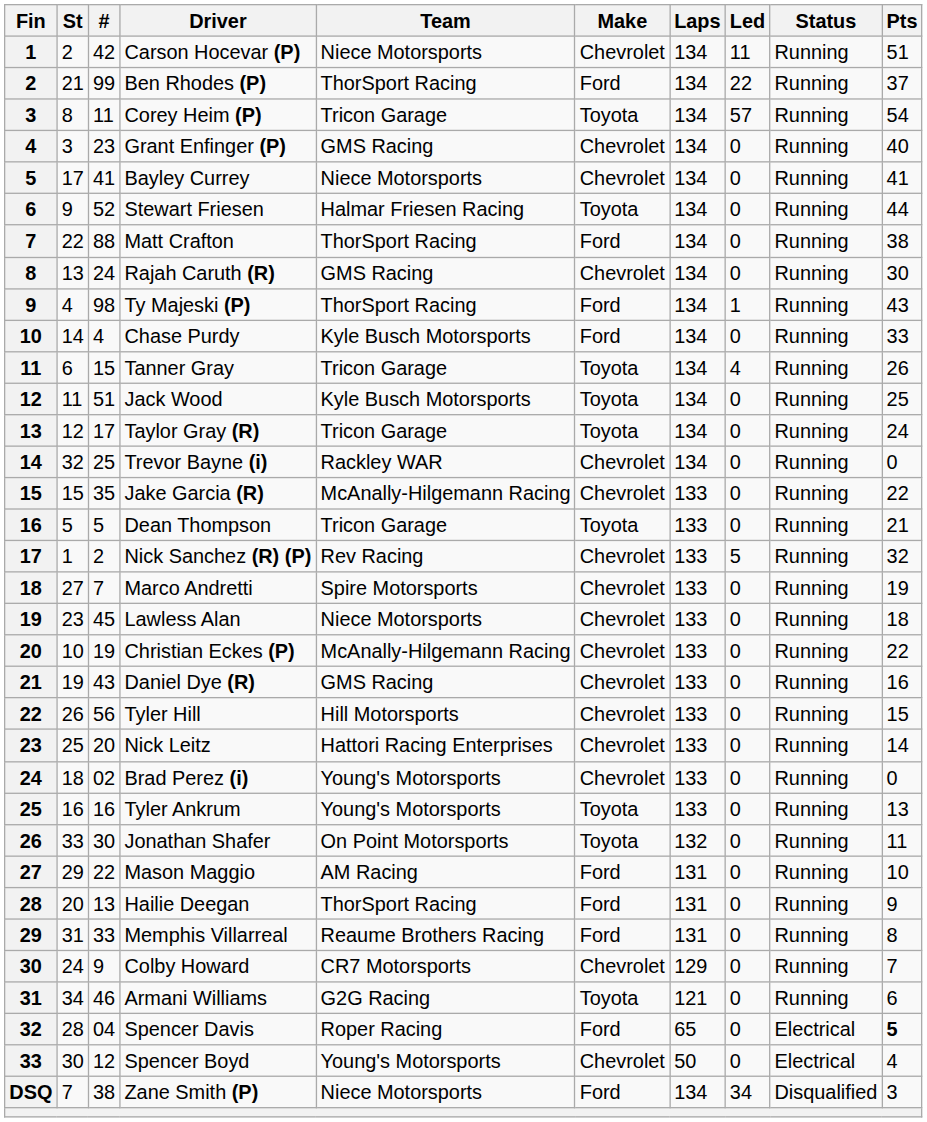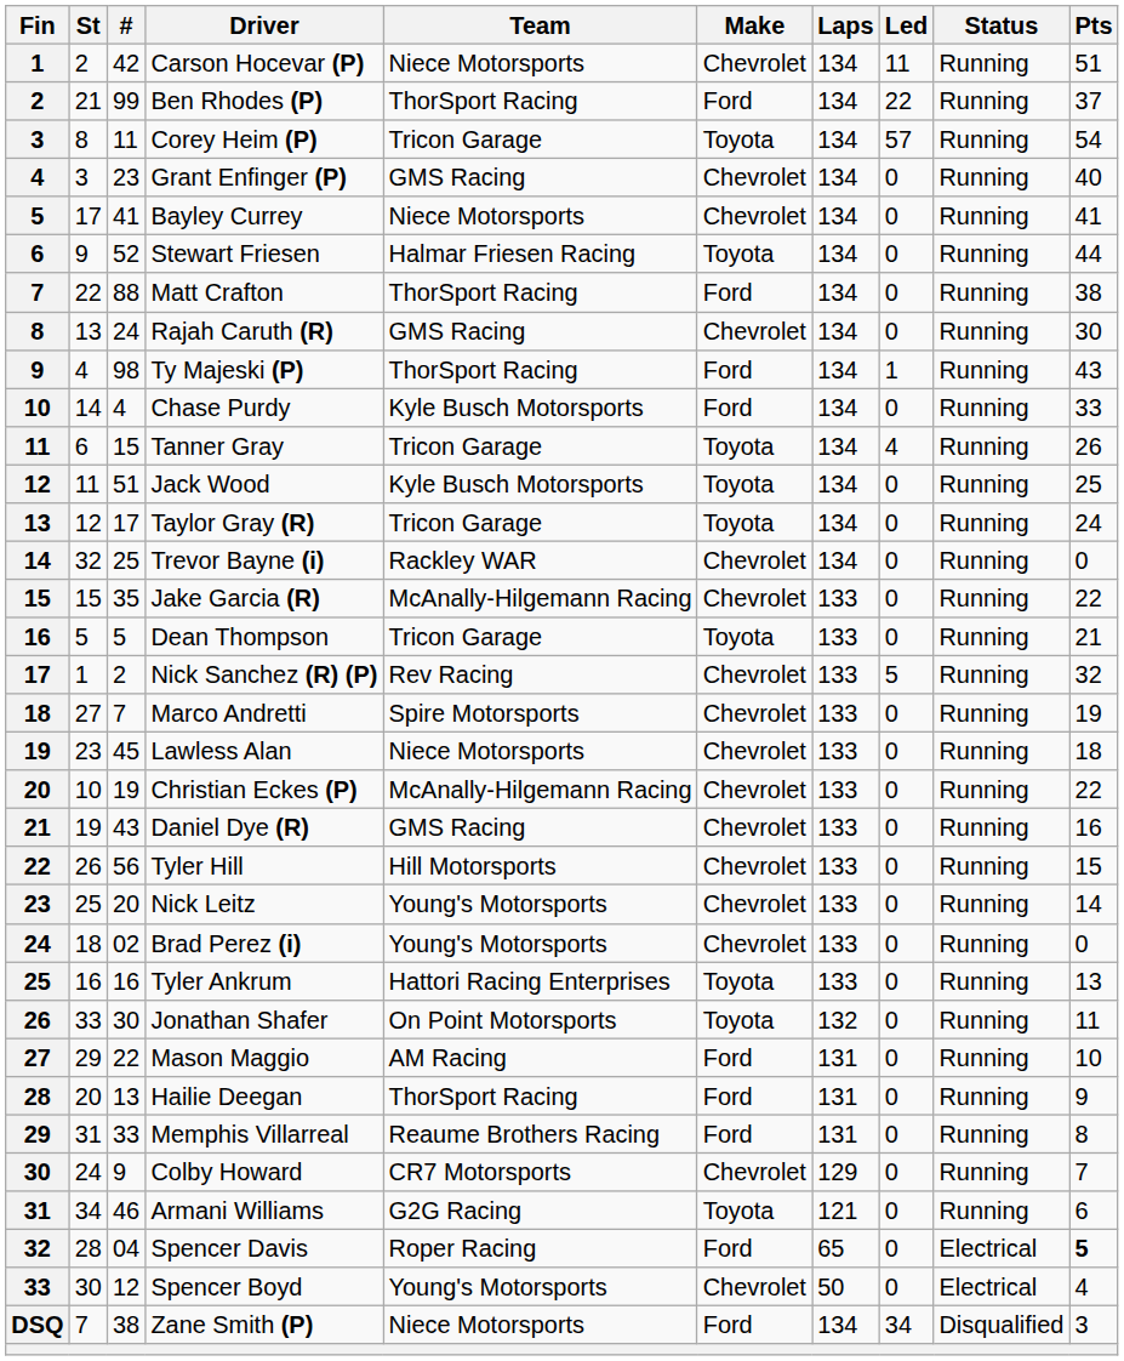Nick Leitz | Team: Hattori Racing Enterprises -> Young's Motorsports
Tyler Ankrum | Team: Young's Motorsports -> Hattori Racing Enterprises
